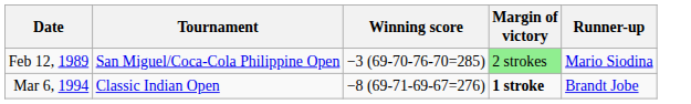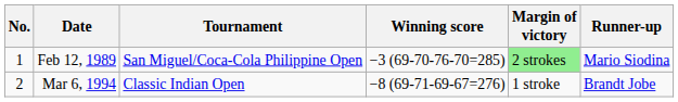+ column: No. | 1 | 2
Mar 6, 1994 | Margin of victory: bold -> normal
